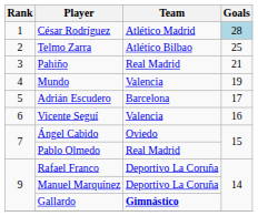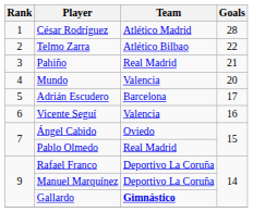César Rodríguez | Goals: lightblue background -> no background
Telmo Zarra | Goals: 25 -> 22
Mundo | Goals: 19 -> 20
